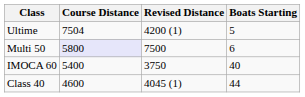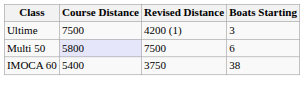Ultime | Course Distance: 7504 -> 7500
Ultime | Boats Starting: 5 -> 3
IMOCA 60 | Boats Starting: 40 -> 38
- row: Class 40 | 4600 | 4045 (1) | 44
